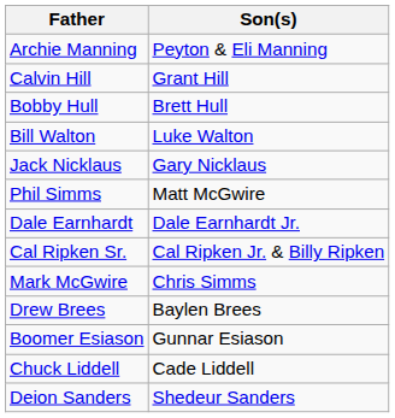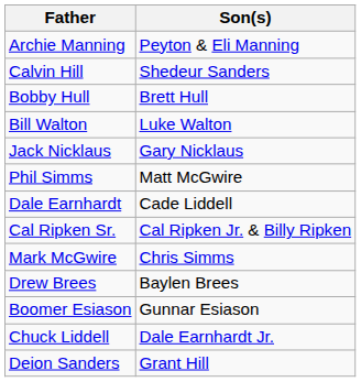Calvin Hill | Son(s): Grant Hill -> Shedeur Sanders
Dale Earnhardt | Son(s): Dale Earnhardt Jr. -> Cade Liddell
Chuck Liddell | Son(s): Cade Liddell -> Dale Earnhardt Jr.
Deion Sanders | Son(s): Shedeur Sanders -> Grant Hill
